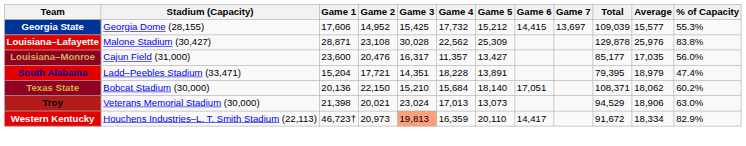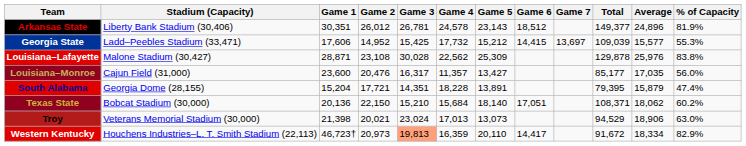+ row: Arkansas State | Liberty Bank Stadium (30,406) | 30,351 | 26,012 | 26,781 | 24,578 | 23,143 | 18,512 | 149,377 | 24,896 | 81.9%
Georgia State | Stadium (Capacity): Georgia Dome (28,155) -> Ladd–Peebles Stadium (33,471)
South Alabama | Stadium (Capacity): Ladd–Peebles Stadium (33,471) -> Georgia Dome (28,155)
South Alabama | Average: 18,979 -> 15,879
